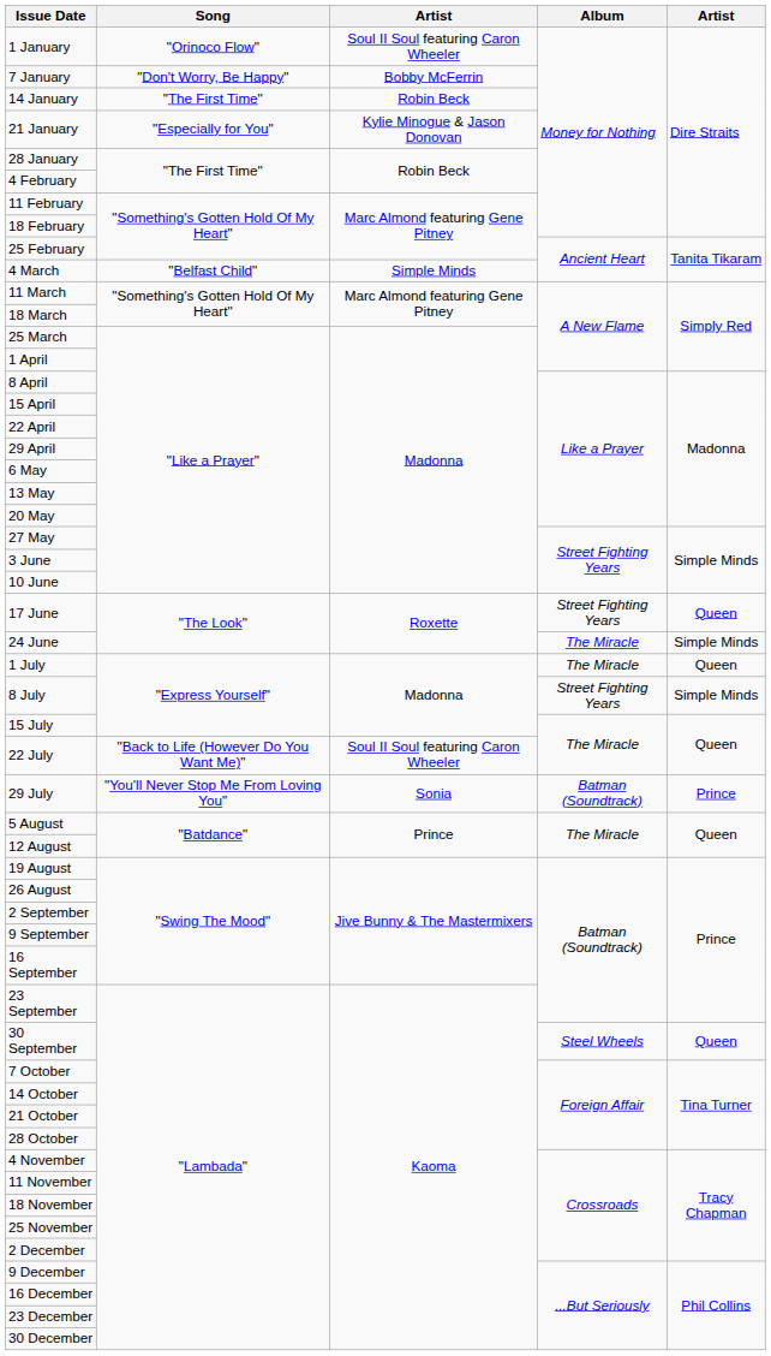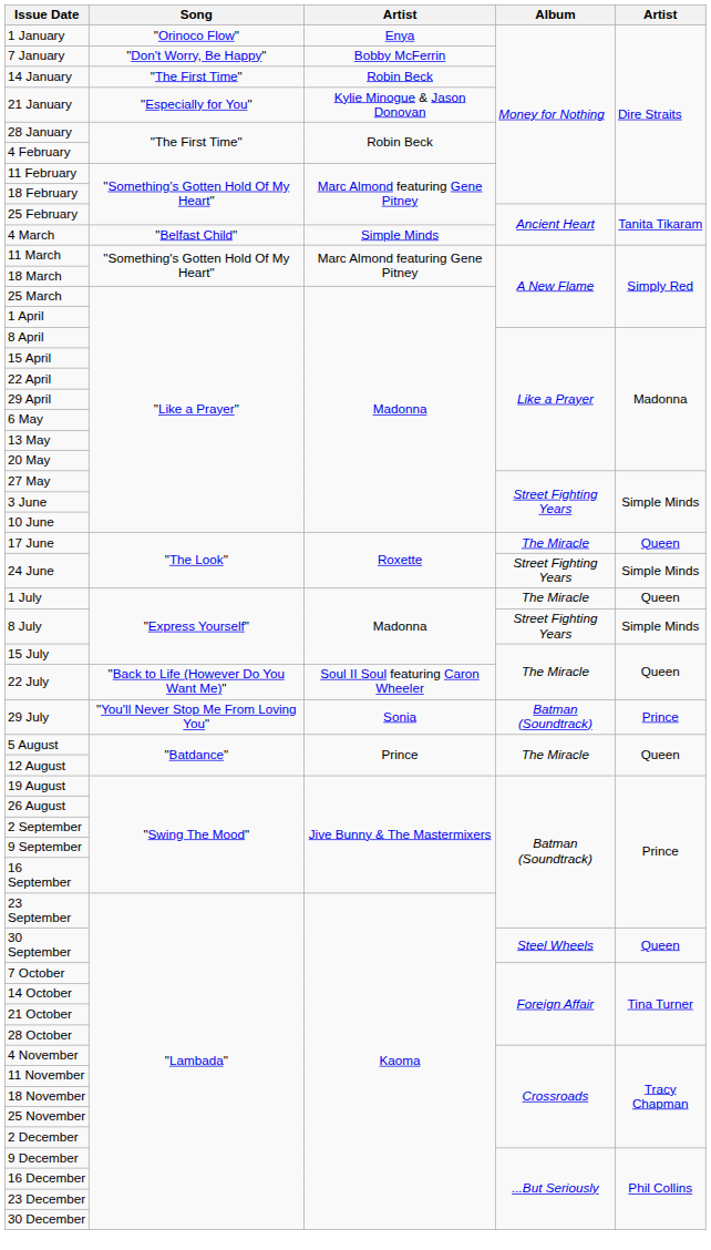1 January | column 3: Soul II Soul featuring Caron Wheeler -> Enya
17 June | Album: Street Fighting Years -> The Miracle
24 June | Album: The Miracle -> Street Fighting Years
